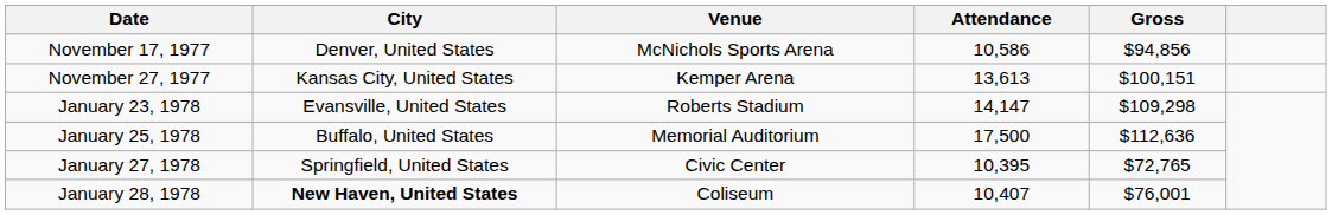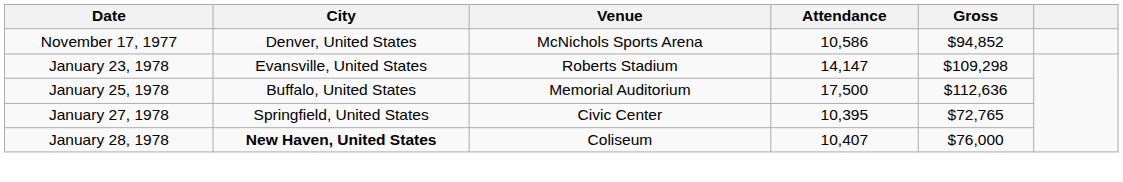November 17, 1977 | Gross: $94,856 -> $94,852
- row: November 27, 1977 | Kansas City, United States | Kemper Arena | 13,613 | $100,151
January 28, 1978 | Gross: $76,001 -> $76,000
